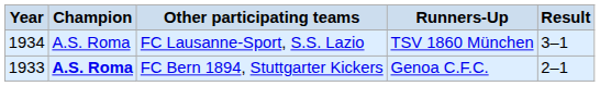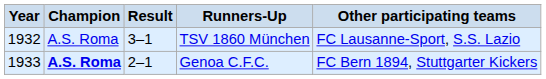columns swapped: Result <-> Other participating teams
TSV 1860 München | Year: 1934 -> 1932
